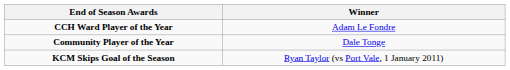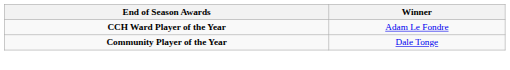- row: KCM Skips Goal of the Season | Ryan Taylor (vs Port Vale, 1 January 2011)
